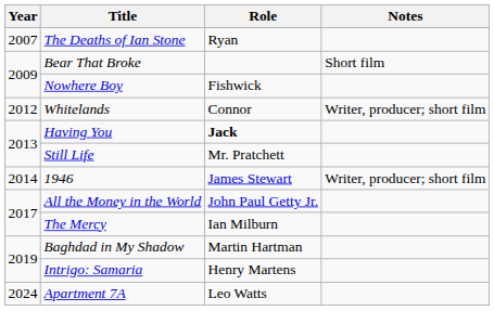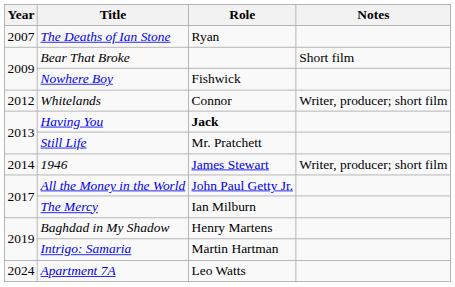Baghdad in My Shadow | Role: Martin Hartman -> Henry Martens
Intrigo: Samaria | Role: Henry Martens -> Martin Hartman
